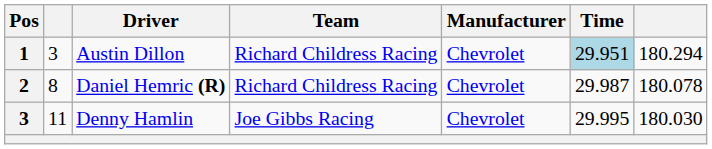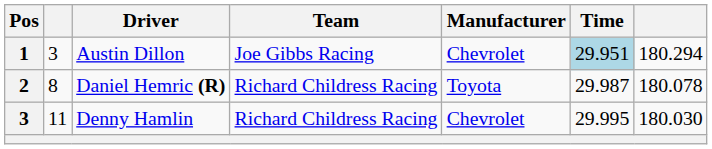Austin Dillon | Team: Richard Childress Racing -> Joe Gibbs Racing
Daniel Hemric (R) | Manufacturer: Chevrolet -> Toyota
Denny Hamlin | Team: Joe Gibbs Racing -> Richard Childress Racing
